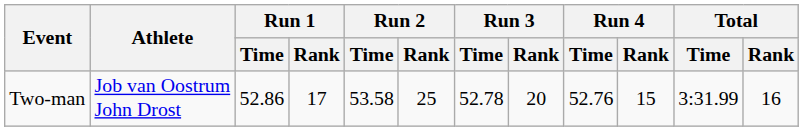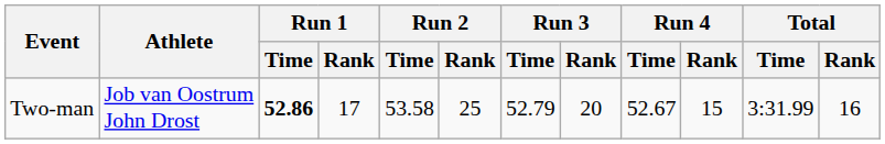Two-man | Run 1 / Time: normal -> bold
Two-man | Run 3 / Time: 52.78 -> 52.79
Two-man | Run 4 / Time: 52.76 -> 52.67
